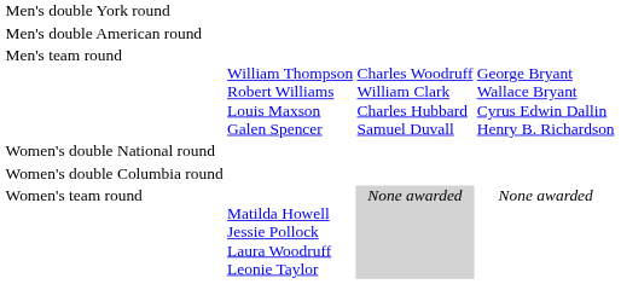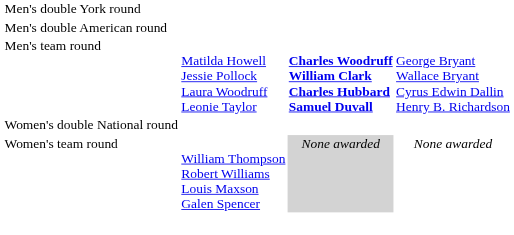Men's team round | column 2: William Thompson Robert Williams Louis Maxson Galen Spencer -> Matilda Howell Jessie Pollock Laura Woodruff Leonie Taylor
Men's team round | column 3: normal -> bold
- row: Women's double Columbia round
Women's team round | column 2: Matilda Howell Jessie Pollock Laura Woodruff Leonie Taylor -> William Thompson Robert Williams Louis Maxson Galen Spencer
